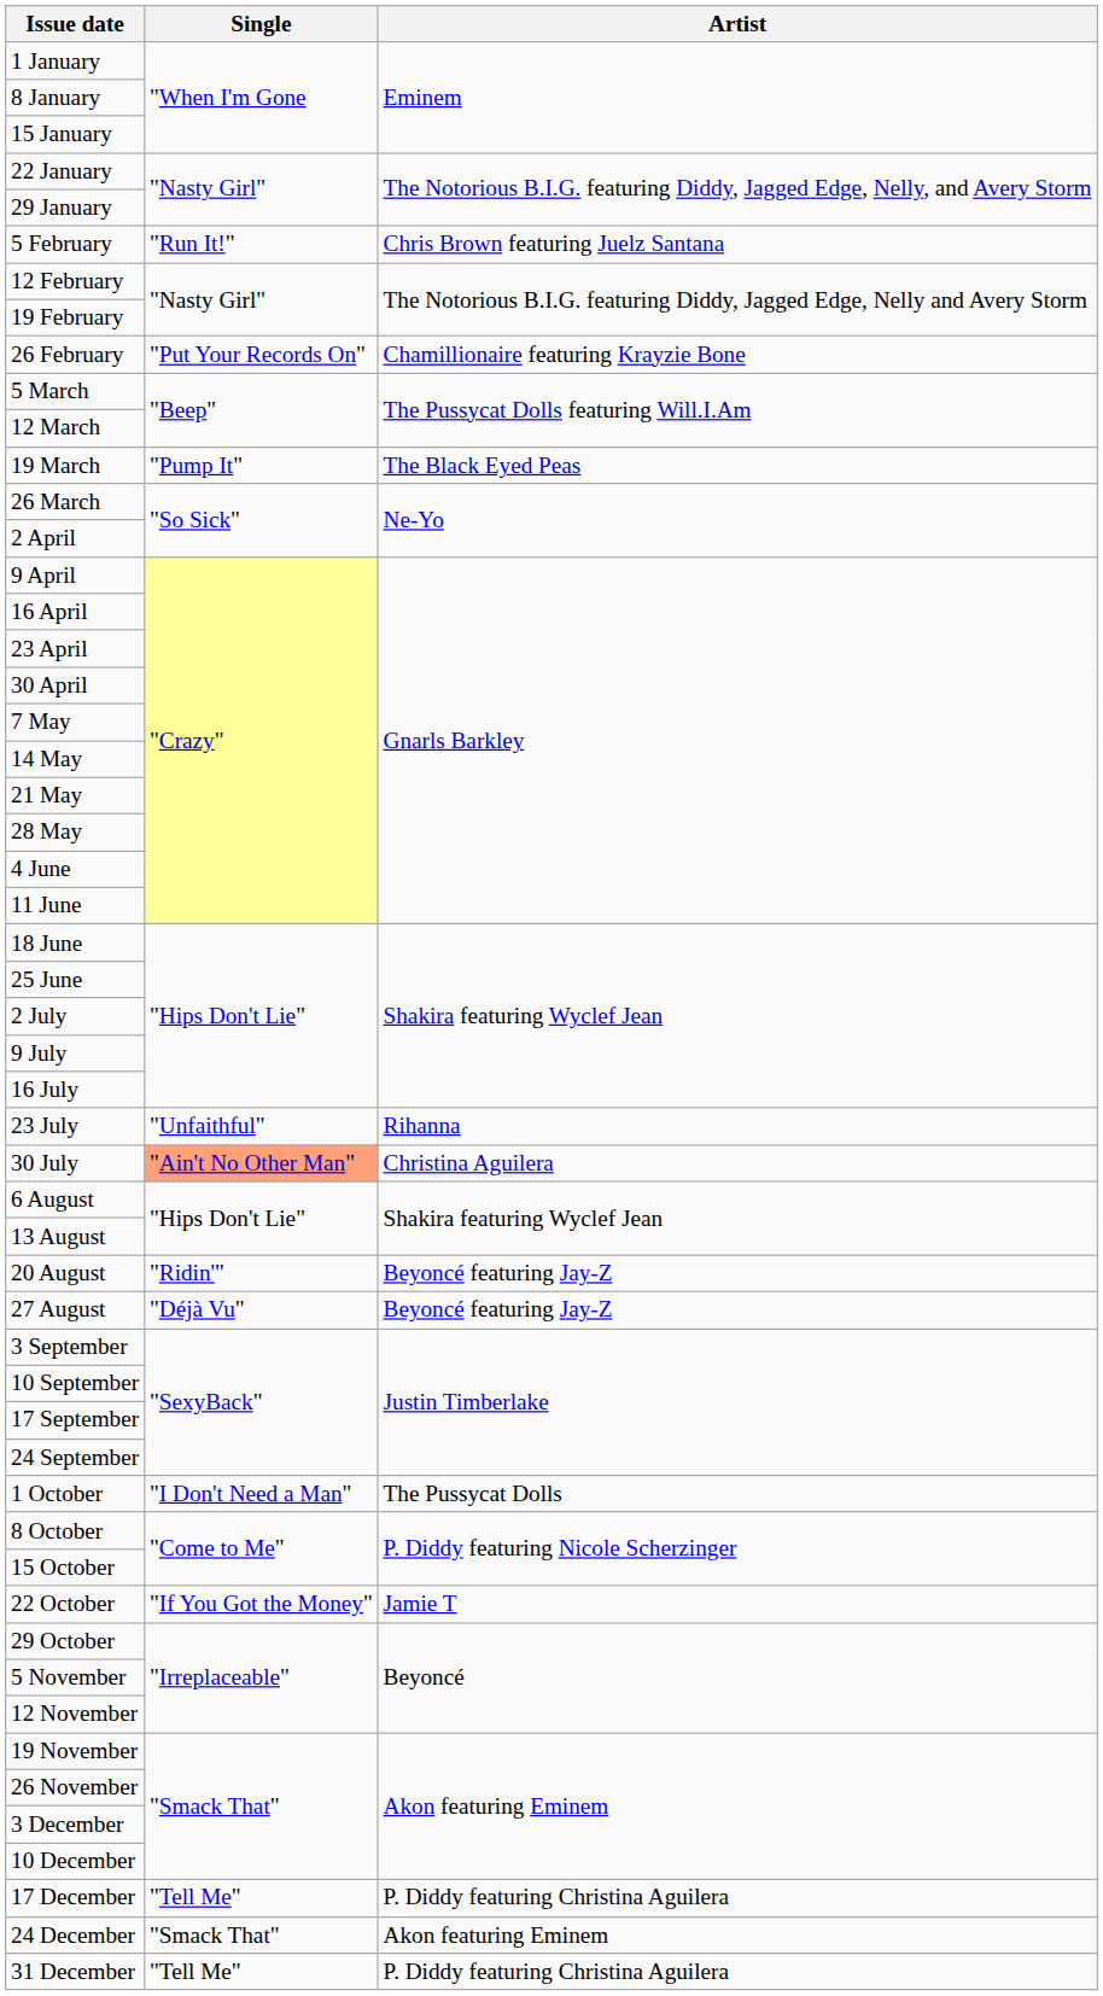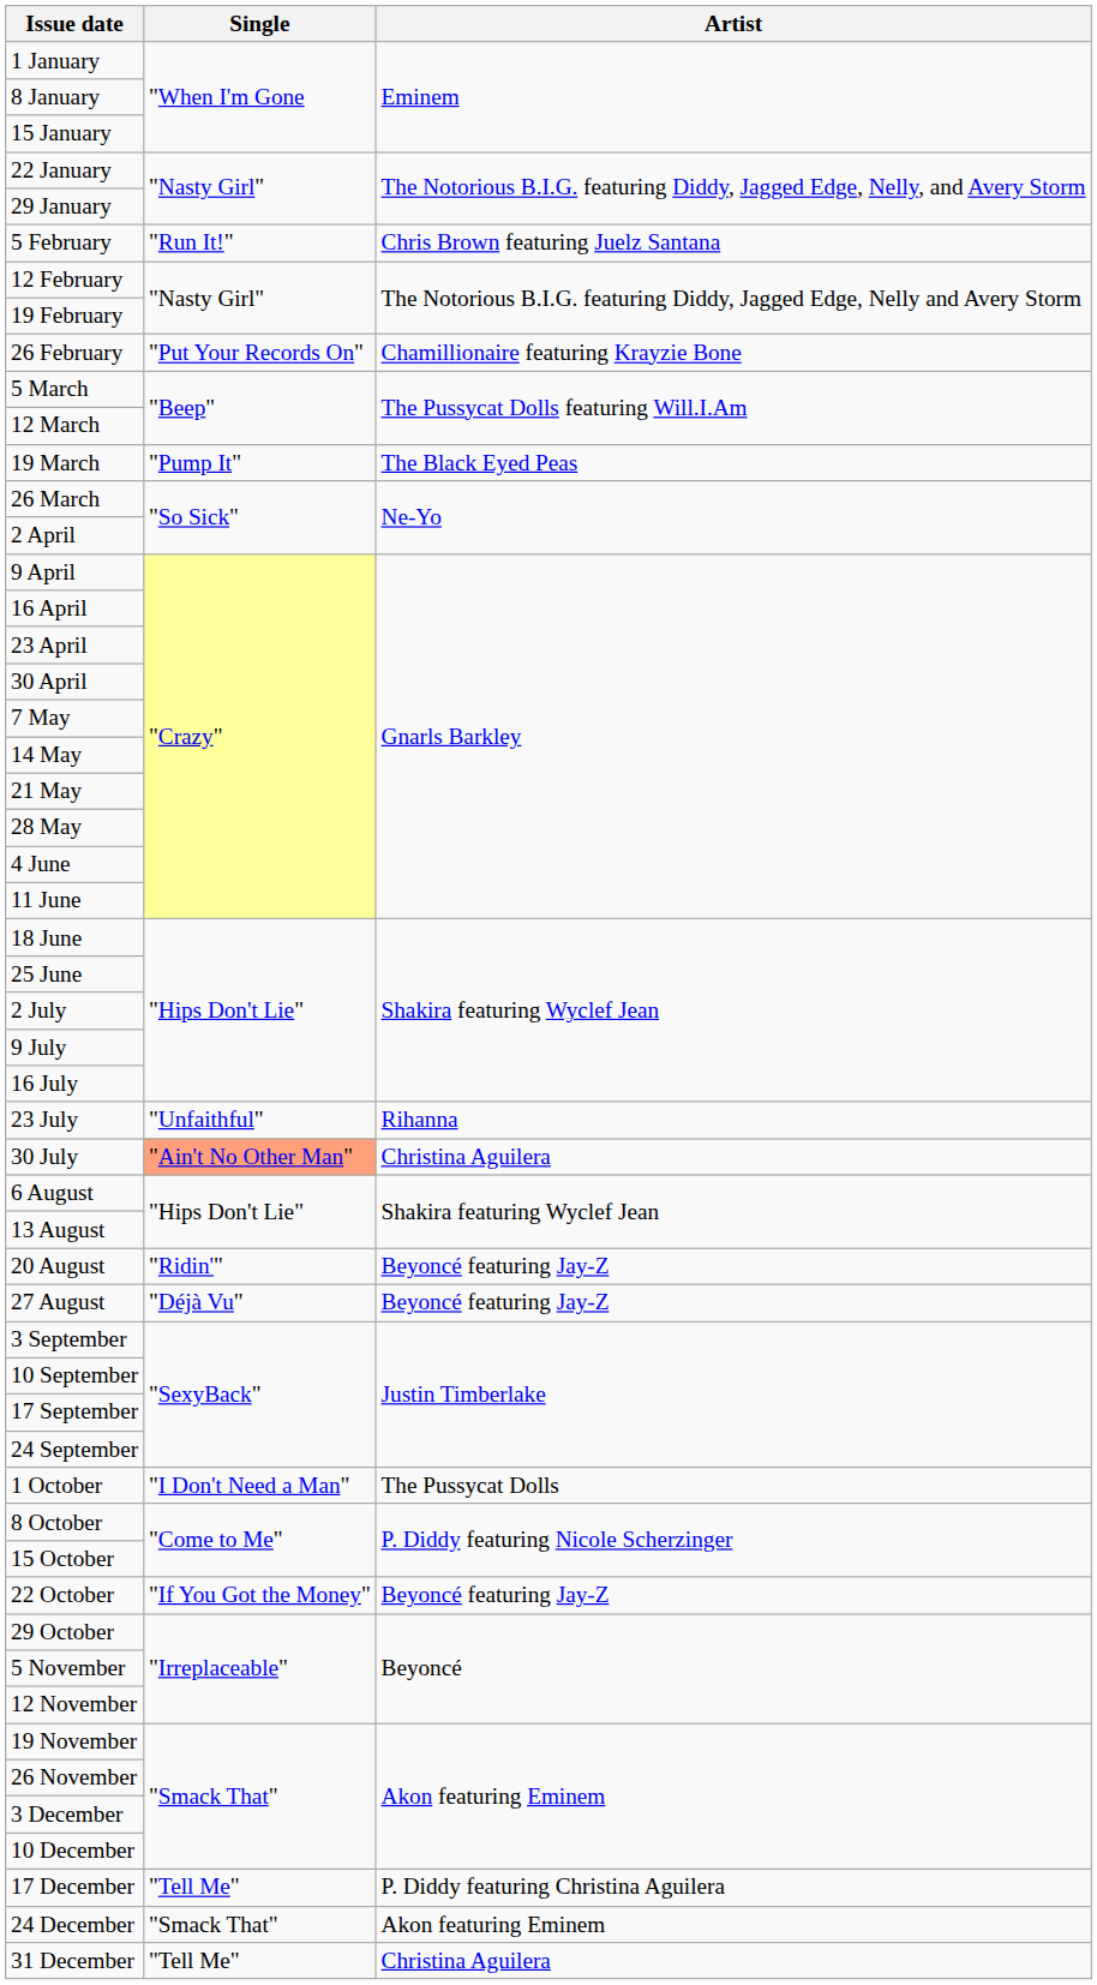22 October | Artist: Jamie T -> Beyoncé featuring Jay-Z
31 December | Artist: P. Diddy featuring Christina Aguilera -> Christina Aguilera
